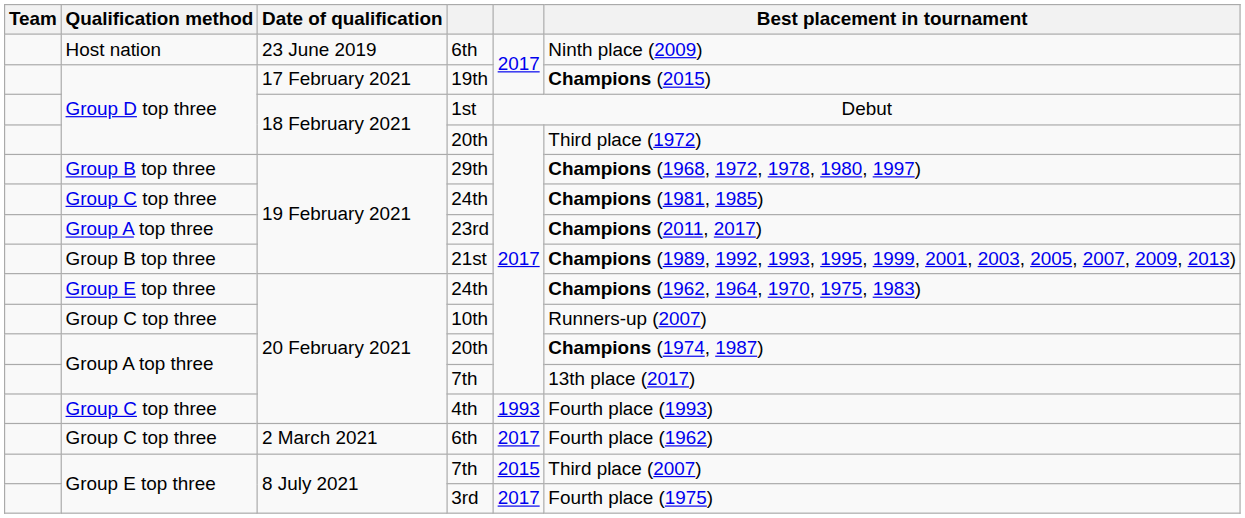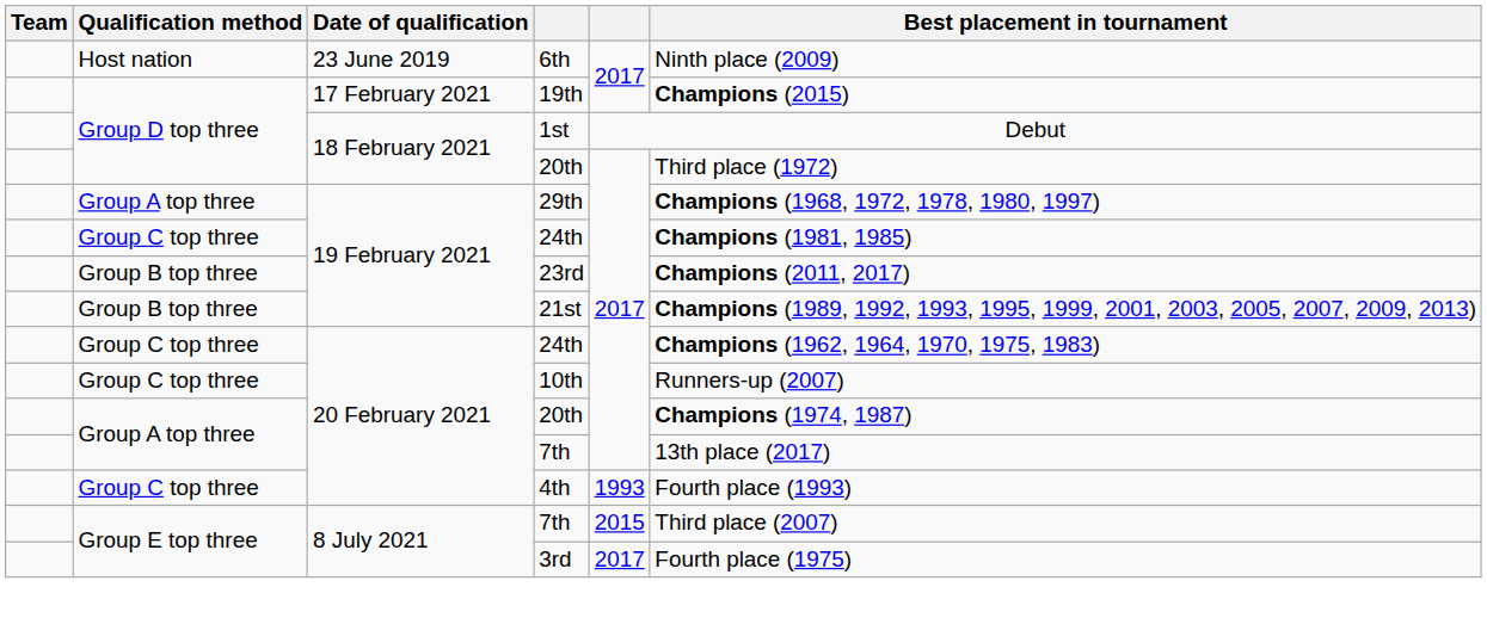29th | Qualification method: Group B top three -> Group A top three
23rd | Qualification method: Group A top three -> Group B top three
20 February 2021 / 24th | Qualification method: Group E top three -> Group C top three
- row: Group C top three | 2 March 2021 | 6th | 2017 | Fourth place (1962)
